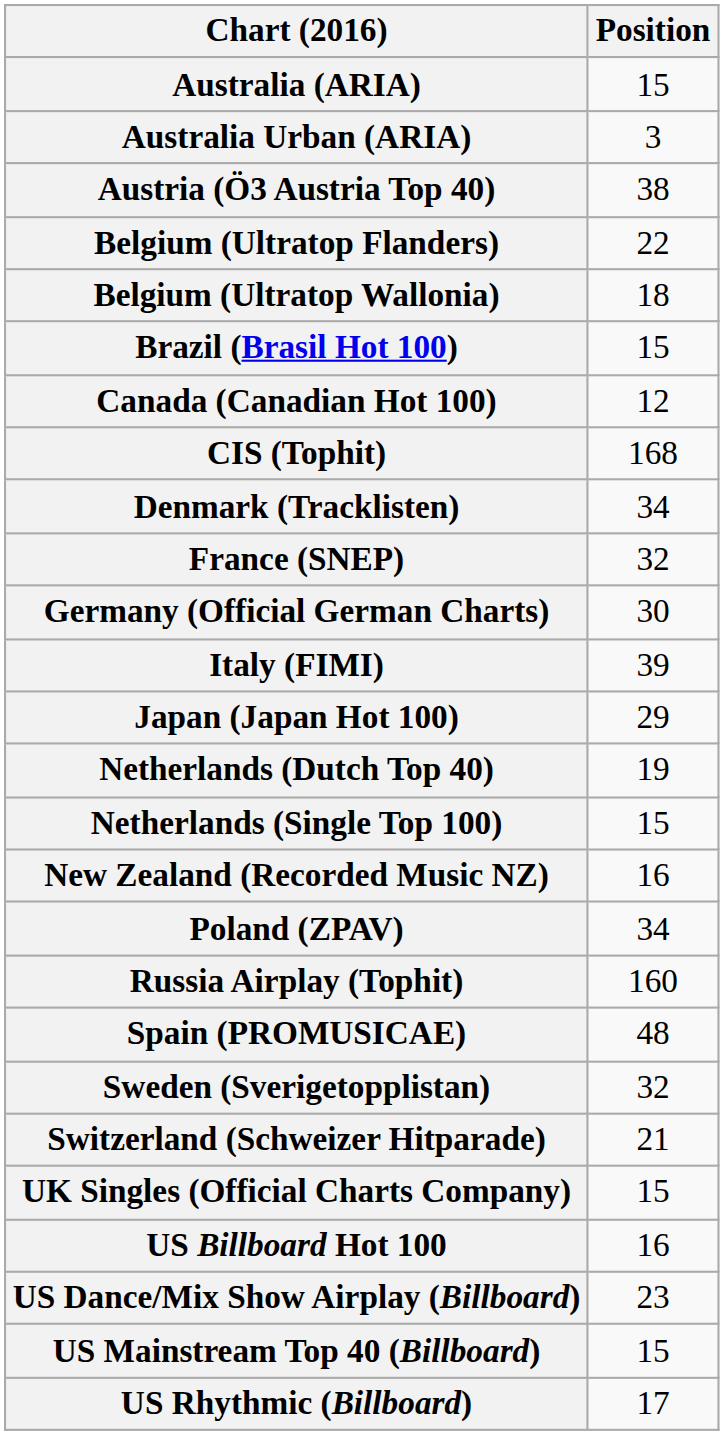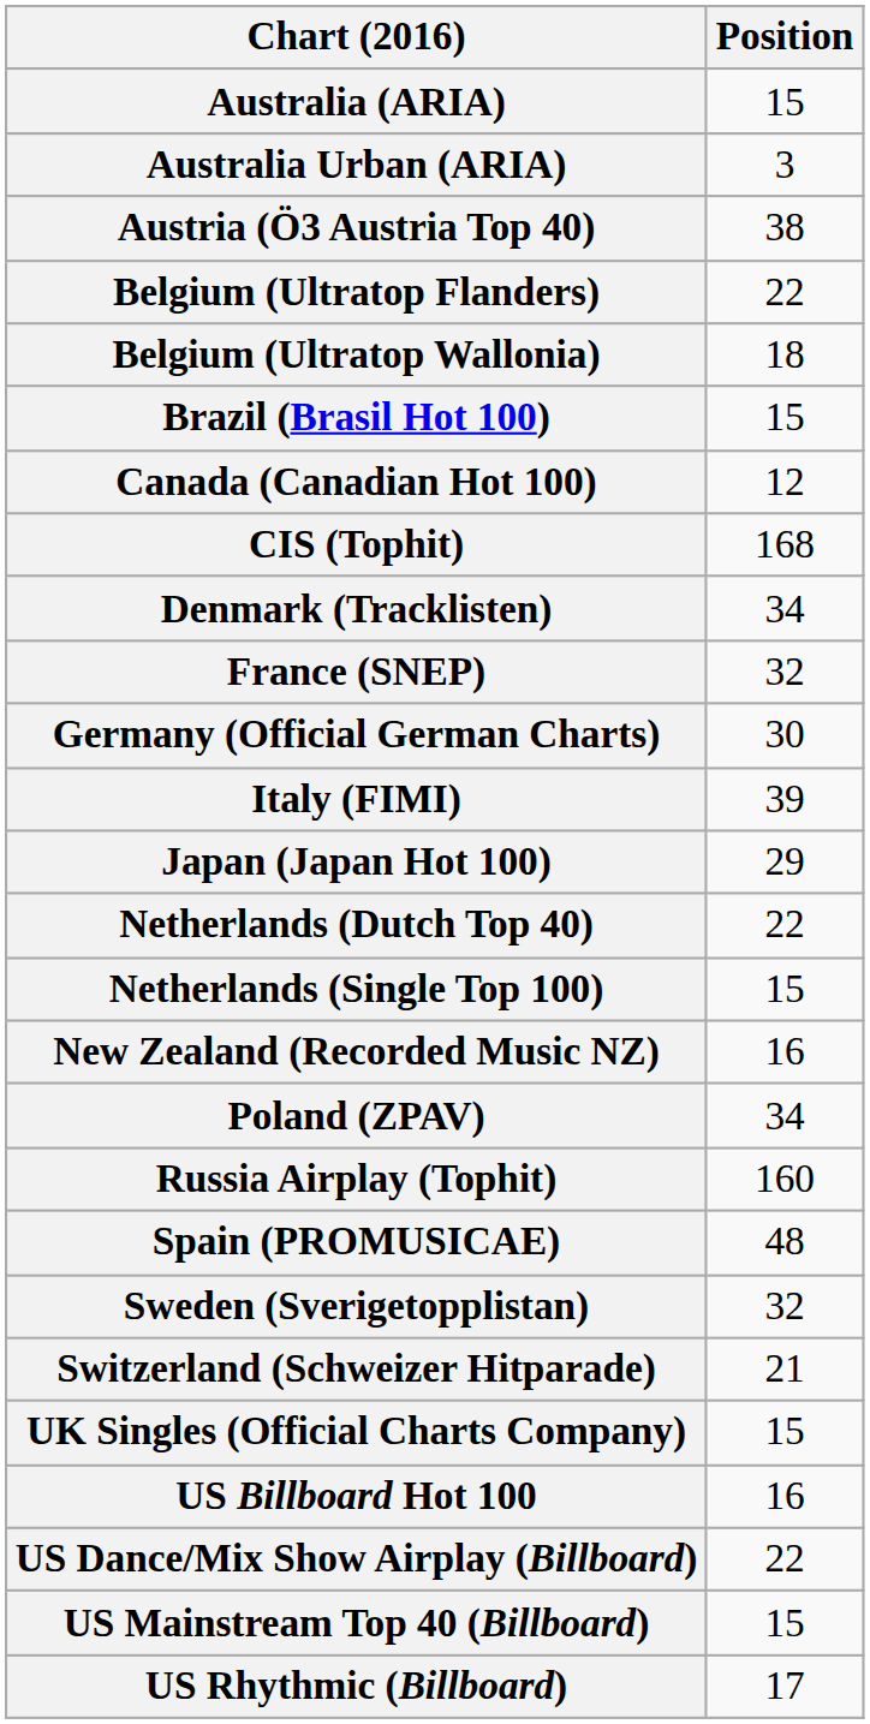Netherlands (Dutch Top 40) | Position: 19 -> 22
US Dance/Mix Show Airplay (Billboard) | Position: 23 -> 22
